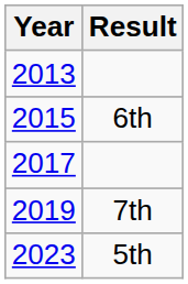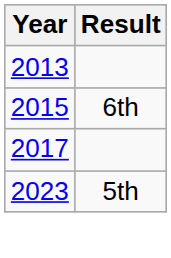- row: 2019 | 7th
